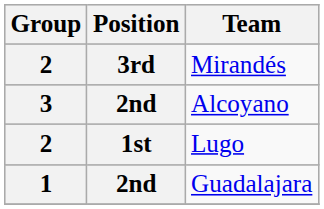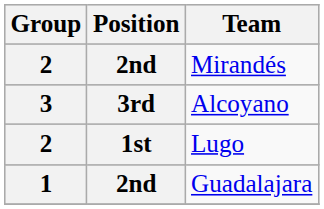Mirandés | Position: 3rd -> 2nd
Alcoyano | Position: 2nd -> 3rd
